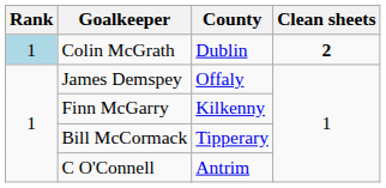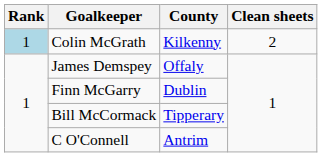Colin McGrath | County: Dublin -> Kilkenny
Colin McGrath | Clean sheets: bold -> normal
Finn McGarry | County: Kilkenny -> Dublin
